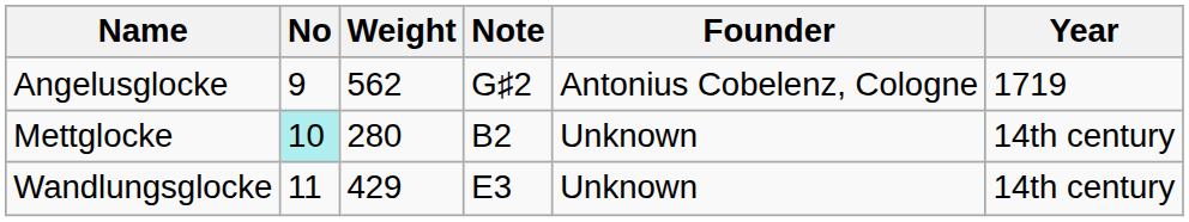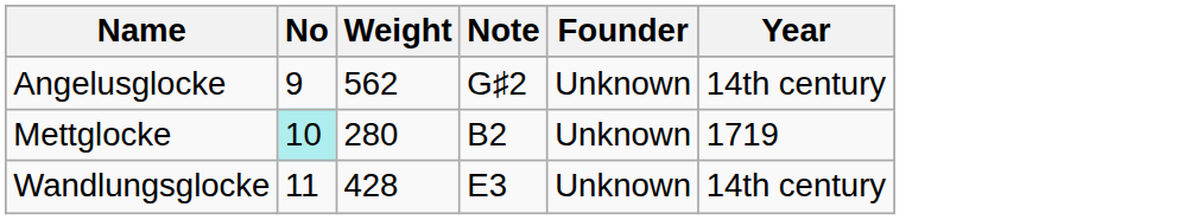Angelusglocke | Founder: Antonius Cobelenz, Cologne -> Unknown
Angelusglocke | Year: 1719 -> 14th century
Mettglocke | Year: 14th century -> 1719
Wandlungsglocke | Weight: 429 -> 428
